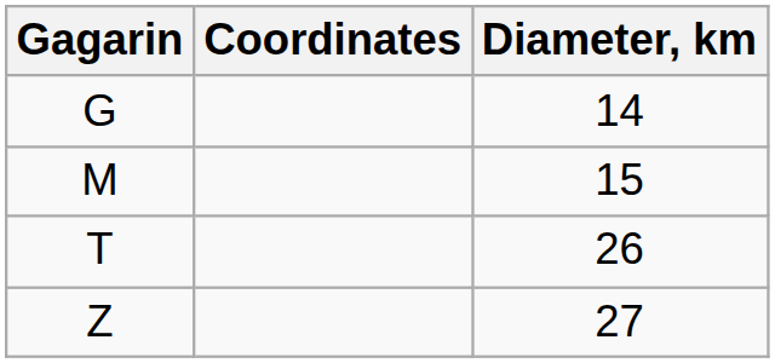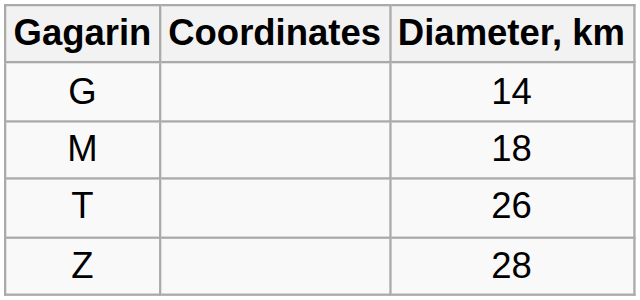M | Diameter, km: 15 -> 18
Z | Diameter, km: 27 -> 28
